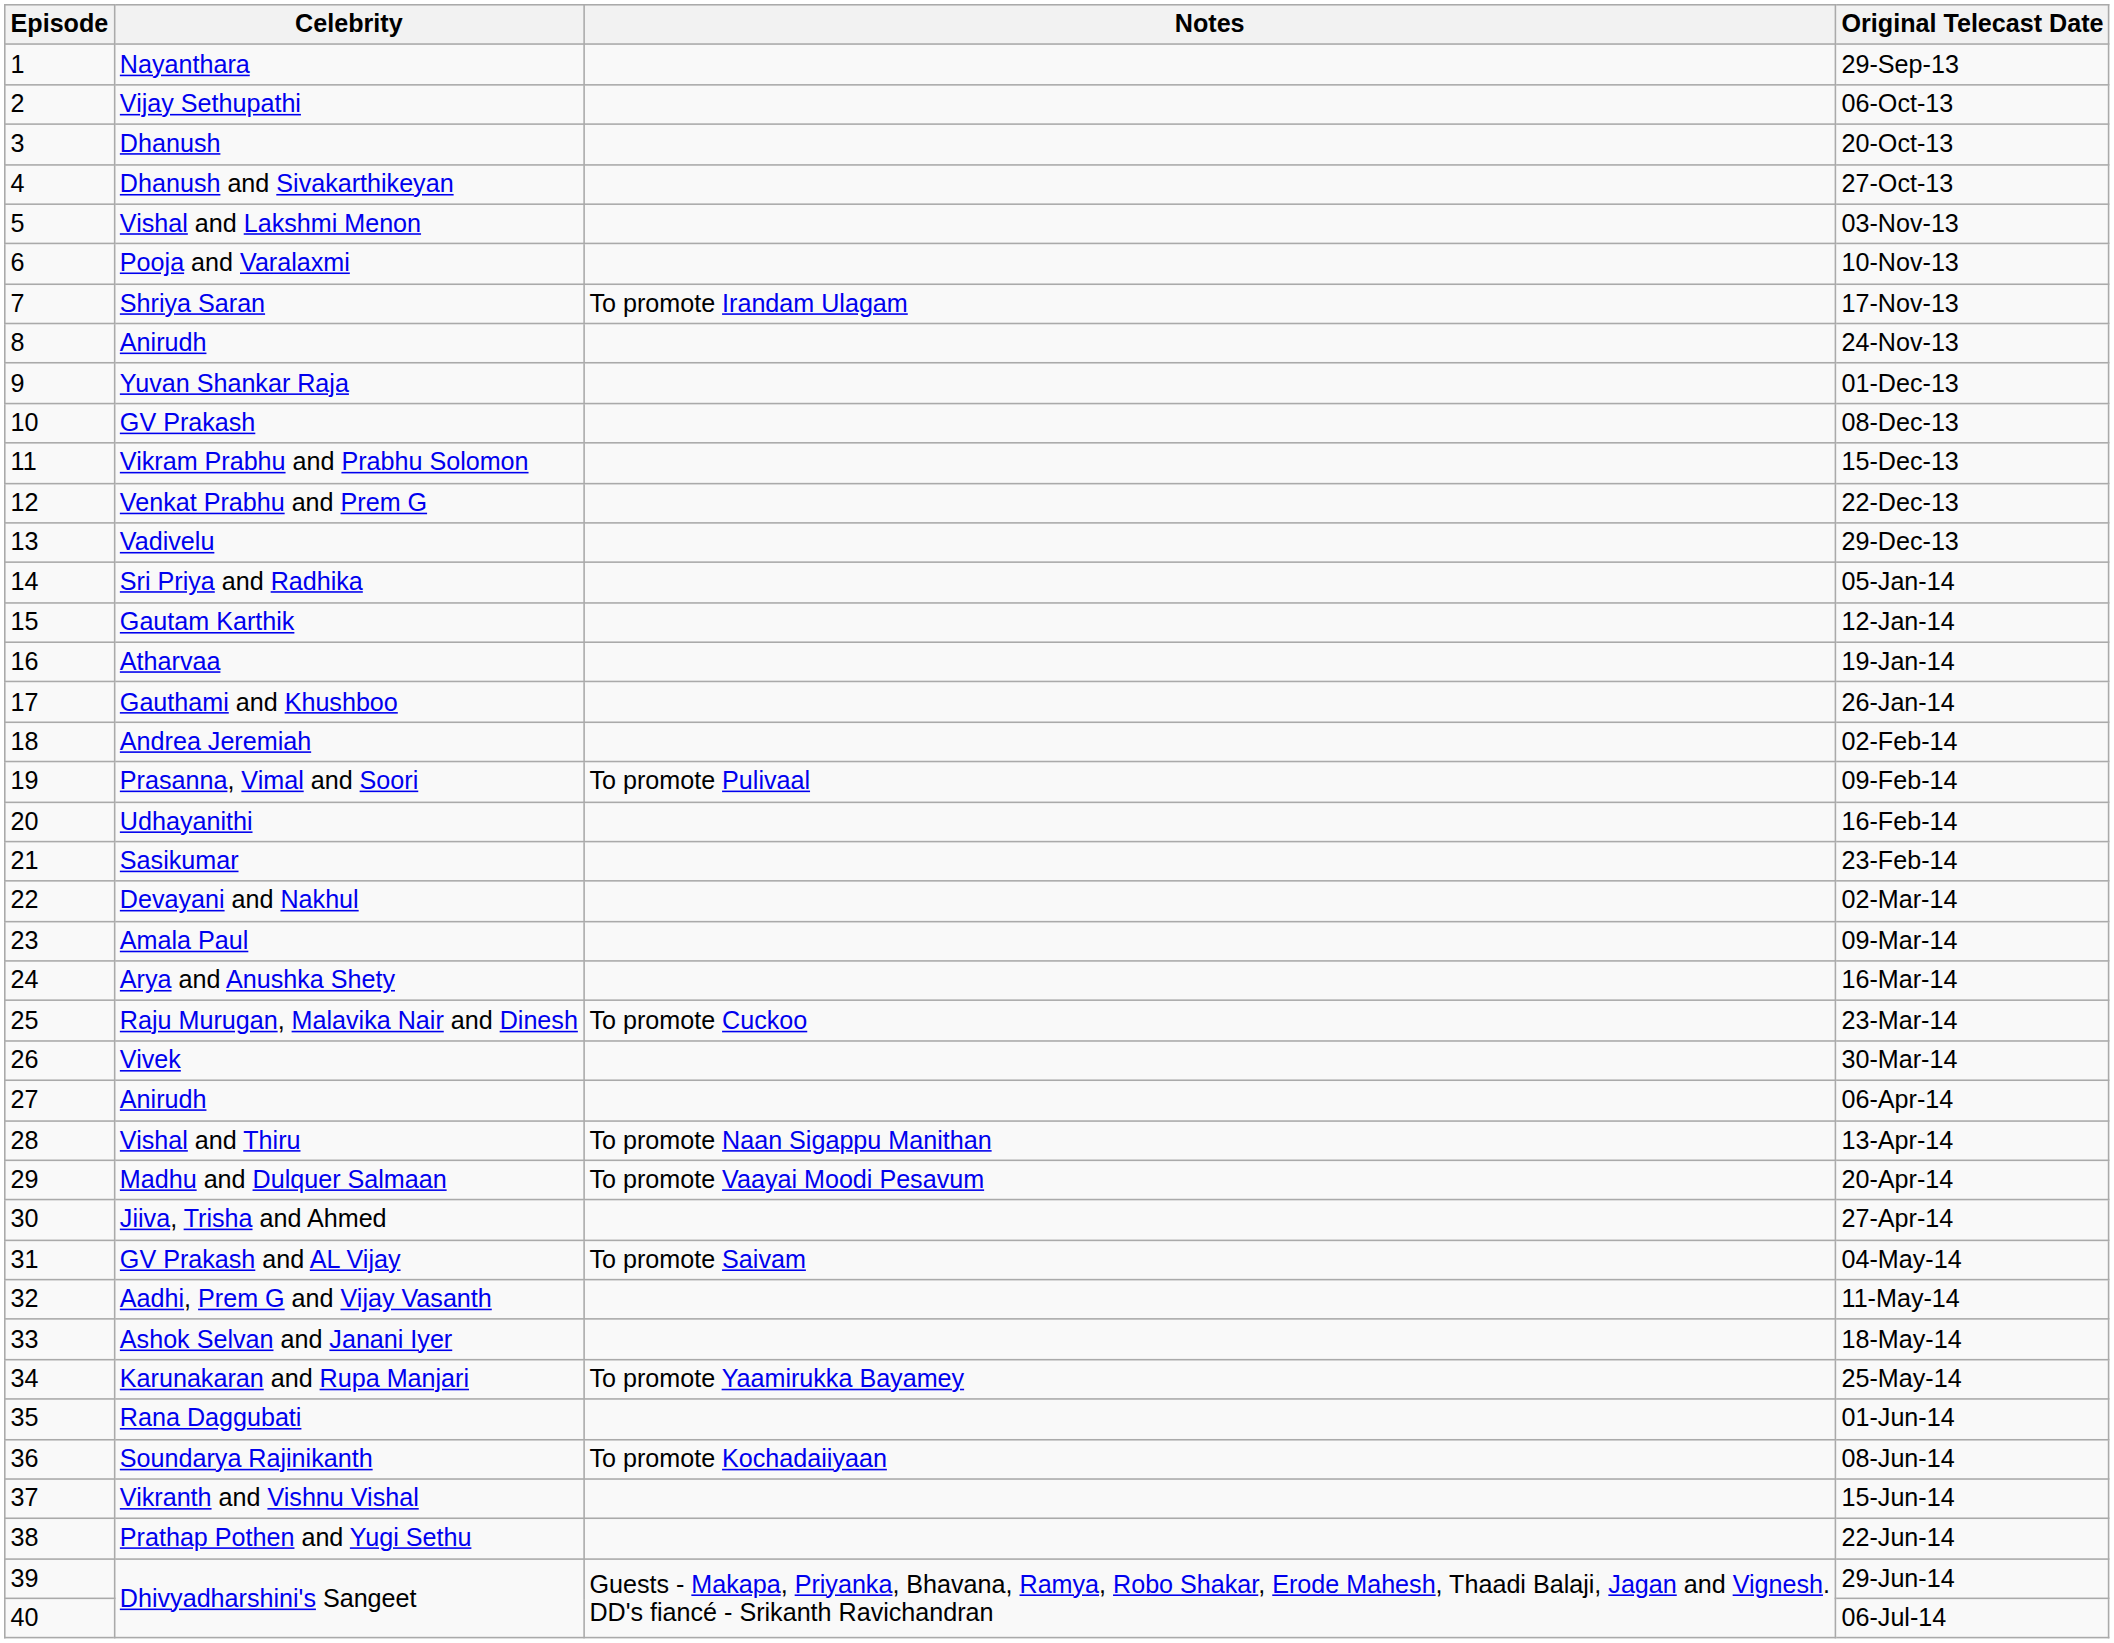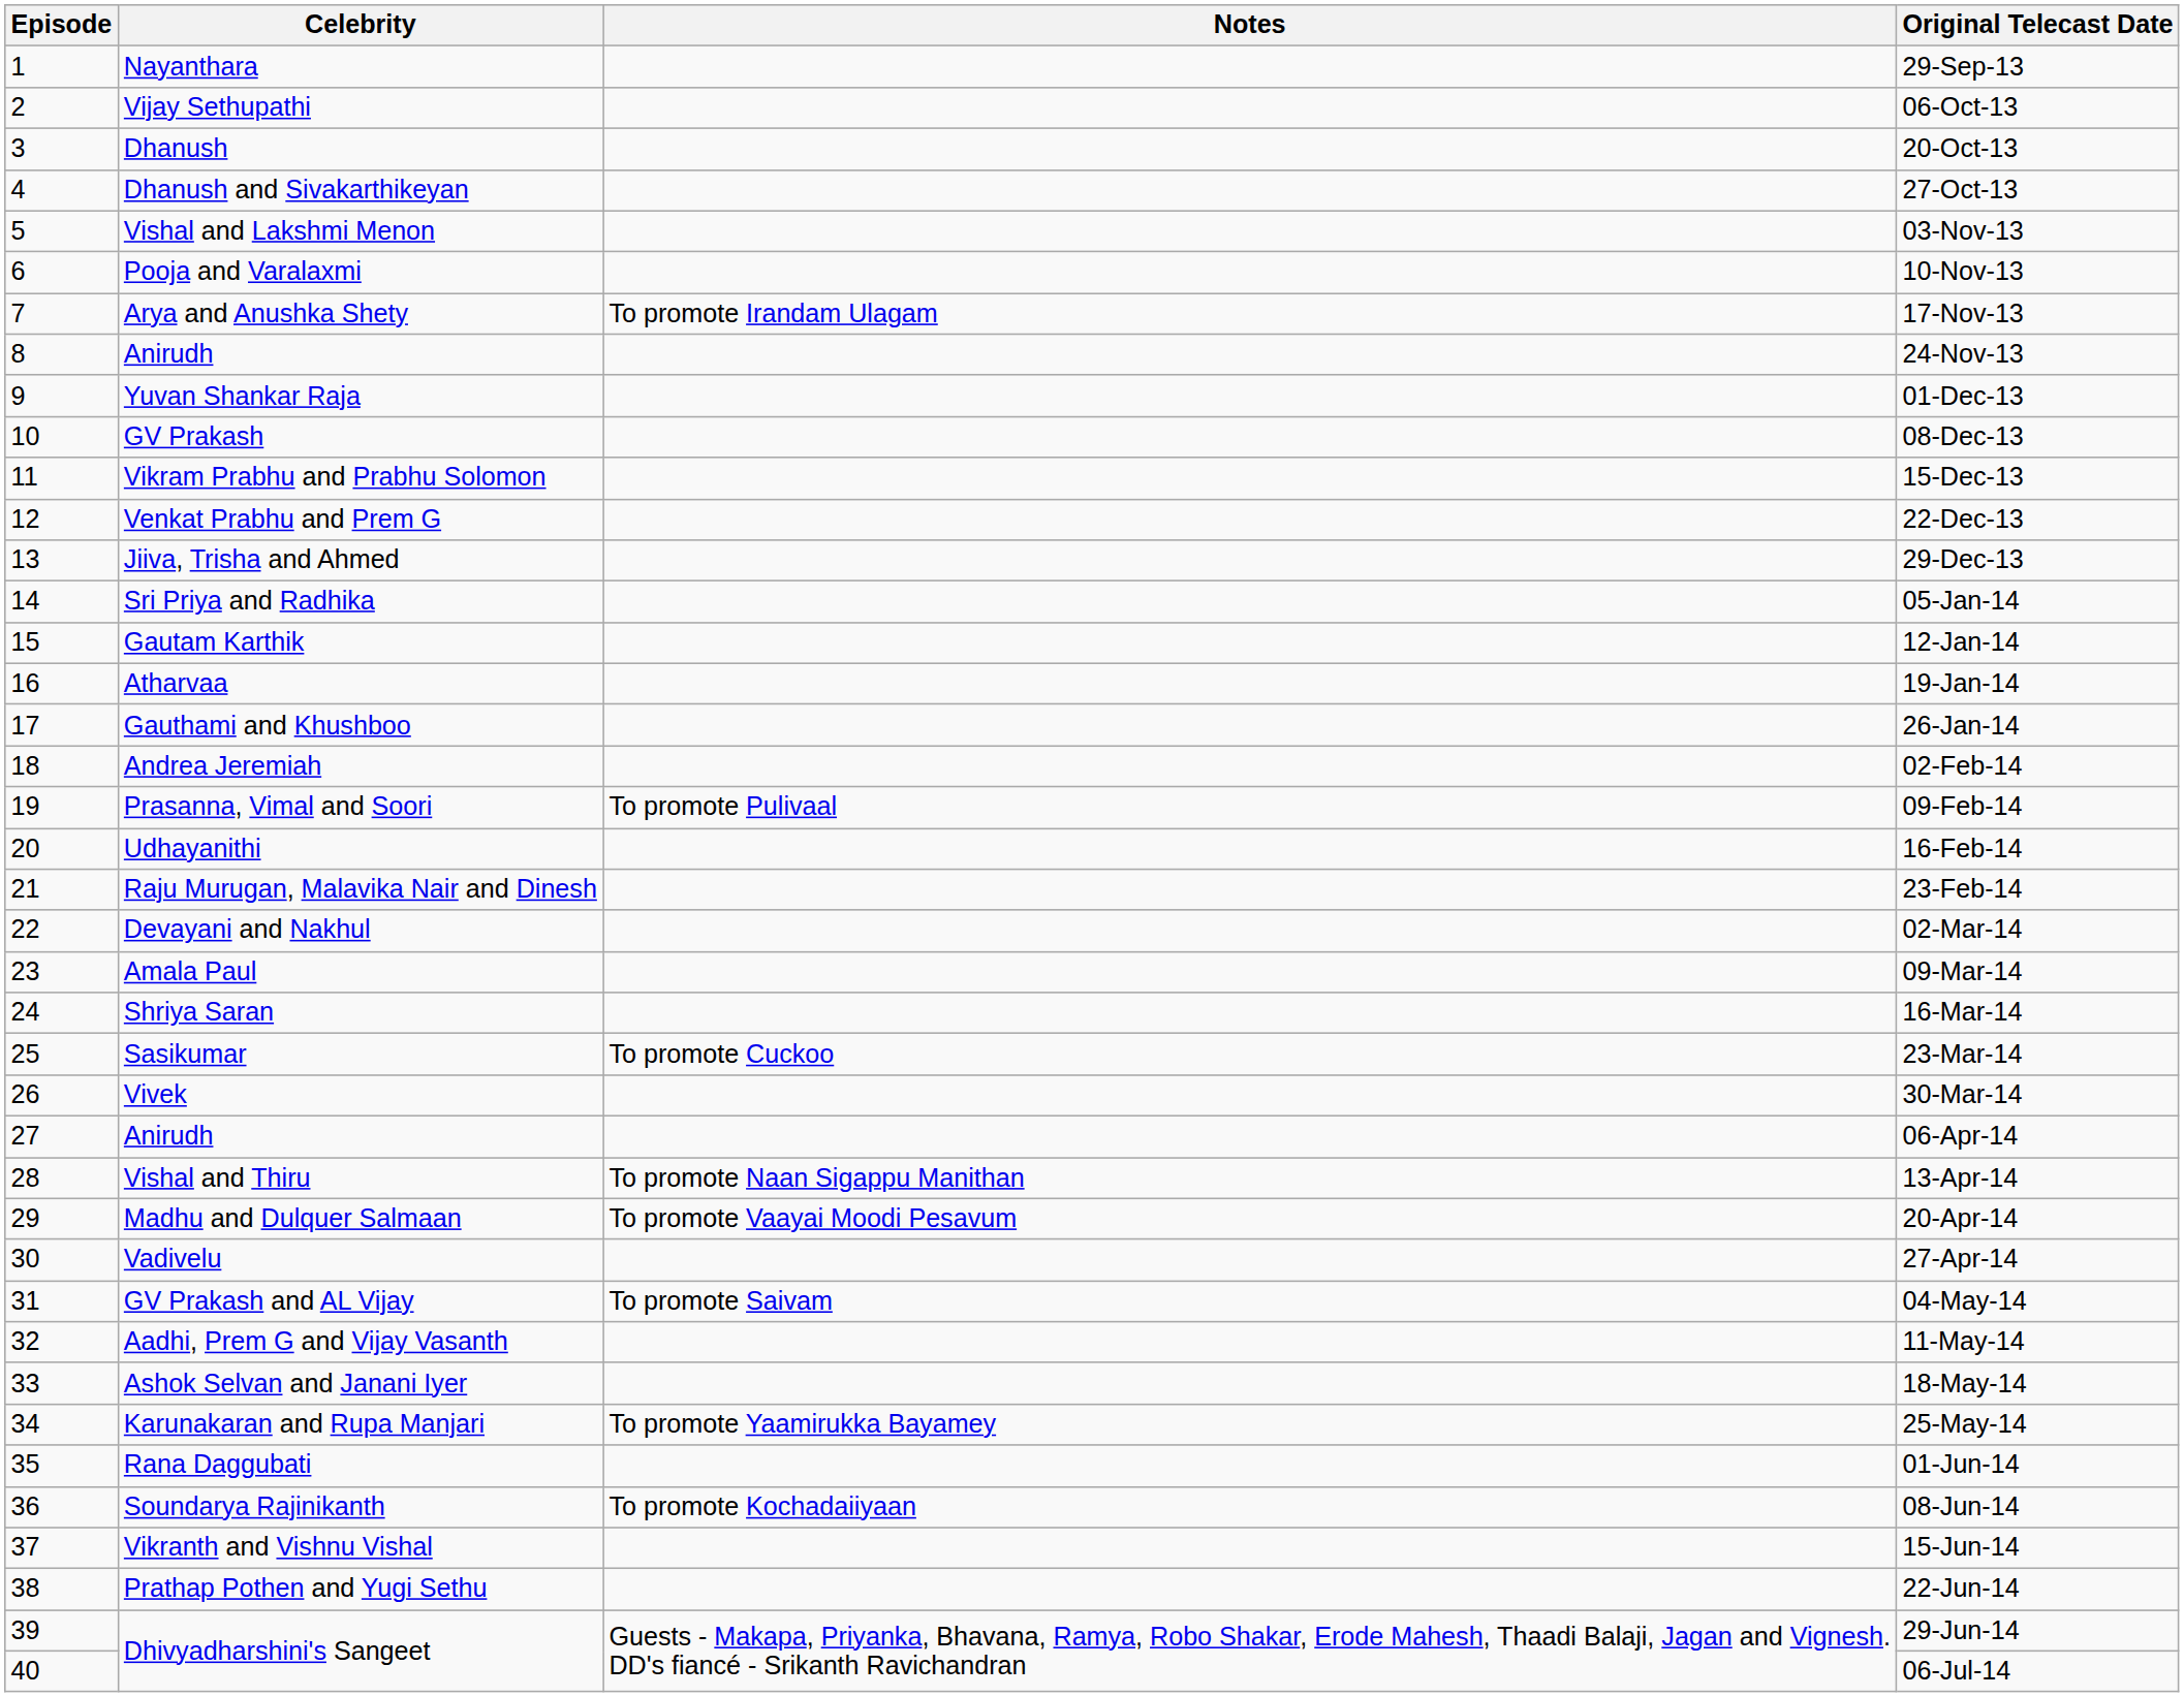17-Nov-13 | Celebrity: Shriya Saran -> Arya and Anushka Shety
29-Dec-13 | Celebrity: Vadivelu -> Jiiva, Trisha and Ahmed
23-Feb-14 | Celebrity: Sasikumar -> Raju Murugan, Malavika Nair and Dinesh
16-Mar-14 | Celebrity: Arya and Anushka Shety -> Shriya Saran
23-Mar-14 | Celebrity: Raju Murugan, Malavika Nair and Dinesh -> Sasikumar
27-Apr-14 | Celebrity: Jiiva, Trisha and Ahmed -> Vadivelu
